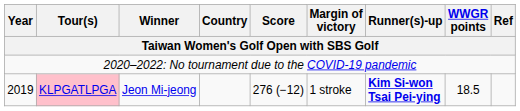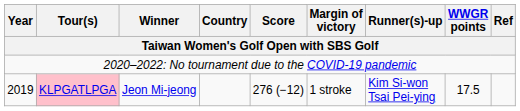2019 | Runner(s)-up: bold -> normal
2019 | WWGR points: 18.5 -> 17.5
